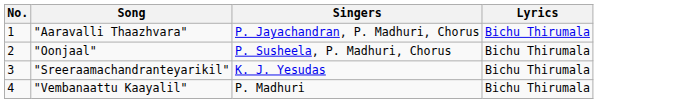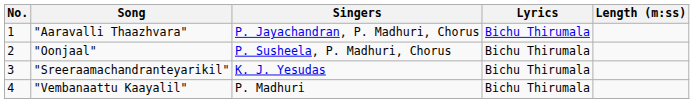+ column: Length (m:ss)
